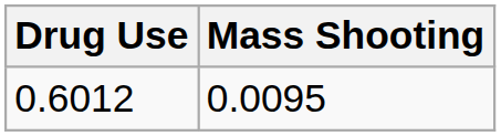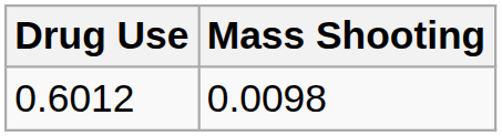0.6012 | Mass Shooting: 0.0095 -> 0.0098
